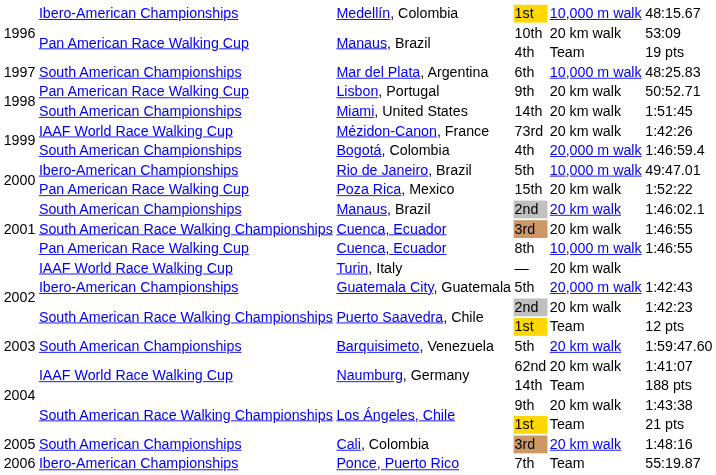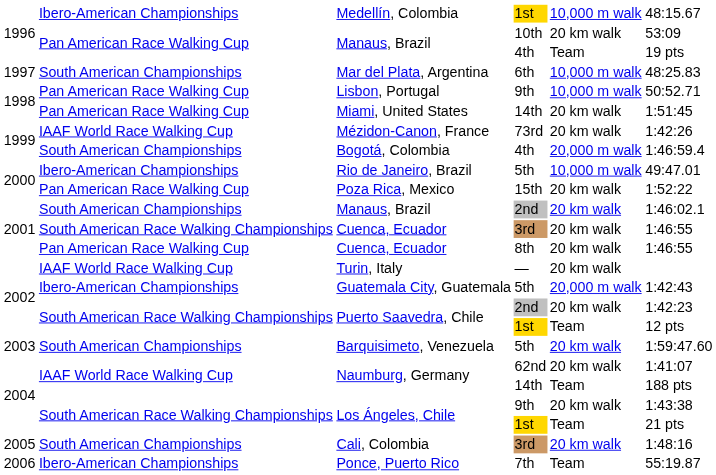Lisbon, Portugal | column 5: 20 km walk -> 10,000 m walk
Miami, United States | column 2: South American Championships -> Pan American Race Walking Cup
Cuenca, Ecuador / 8th | column 5: 10,000 m walk -> 20 km walk
